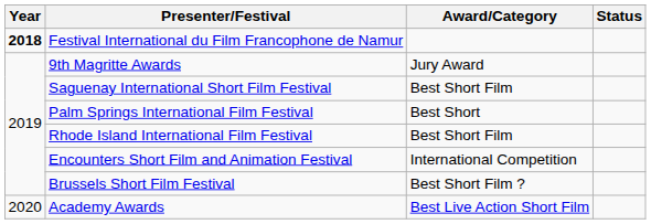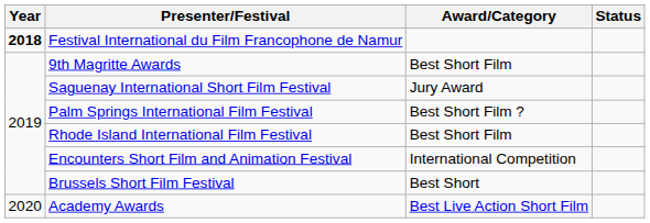9th Magritte Awards | Award/Category: Jury Award -> Best Short Film
Saguenay International Short Film Festival | Award/Category: Best Short Film -> Jury Award
Palm Springs International Film Festival | Award/Category: Best Short -> Best Short Film ?
Brussels Short Film Festival | Award/Category: Best Short Film ? -> Best Short
